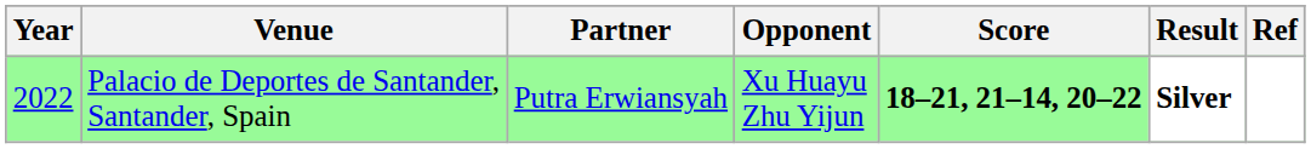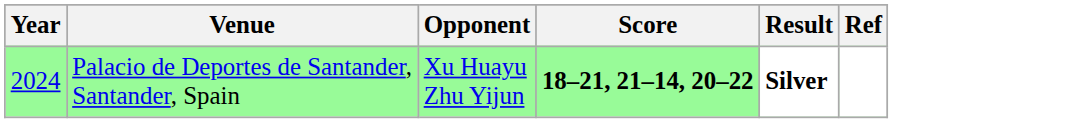- column: Partner | Putra Erwiansyah
Palacio de Deportes de Santander, Santander, Spain | Year: 2022 -> 2024
